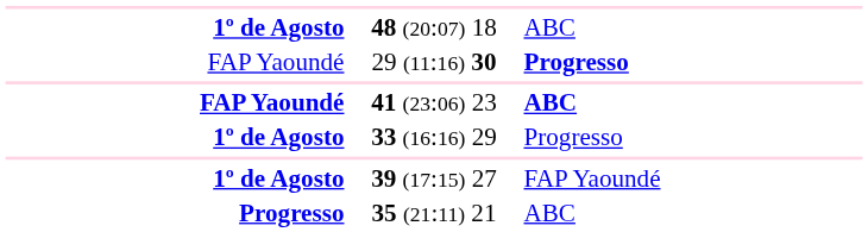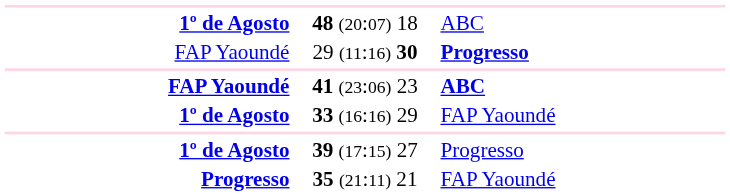33 (16:16) 29 | column 3: Progresso -> FAP Yaoundé
39 (17:15) 27 | column 3: FAP Yaoundé -> Progresso
35 (21:11) 21 | column 3: ABC -> FAP Yaoundé
